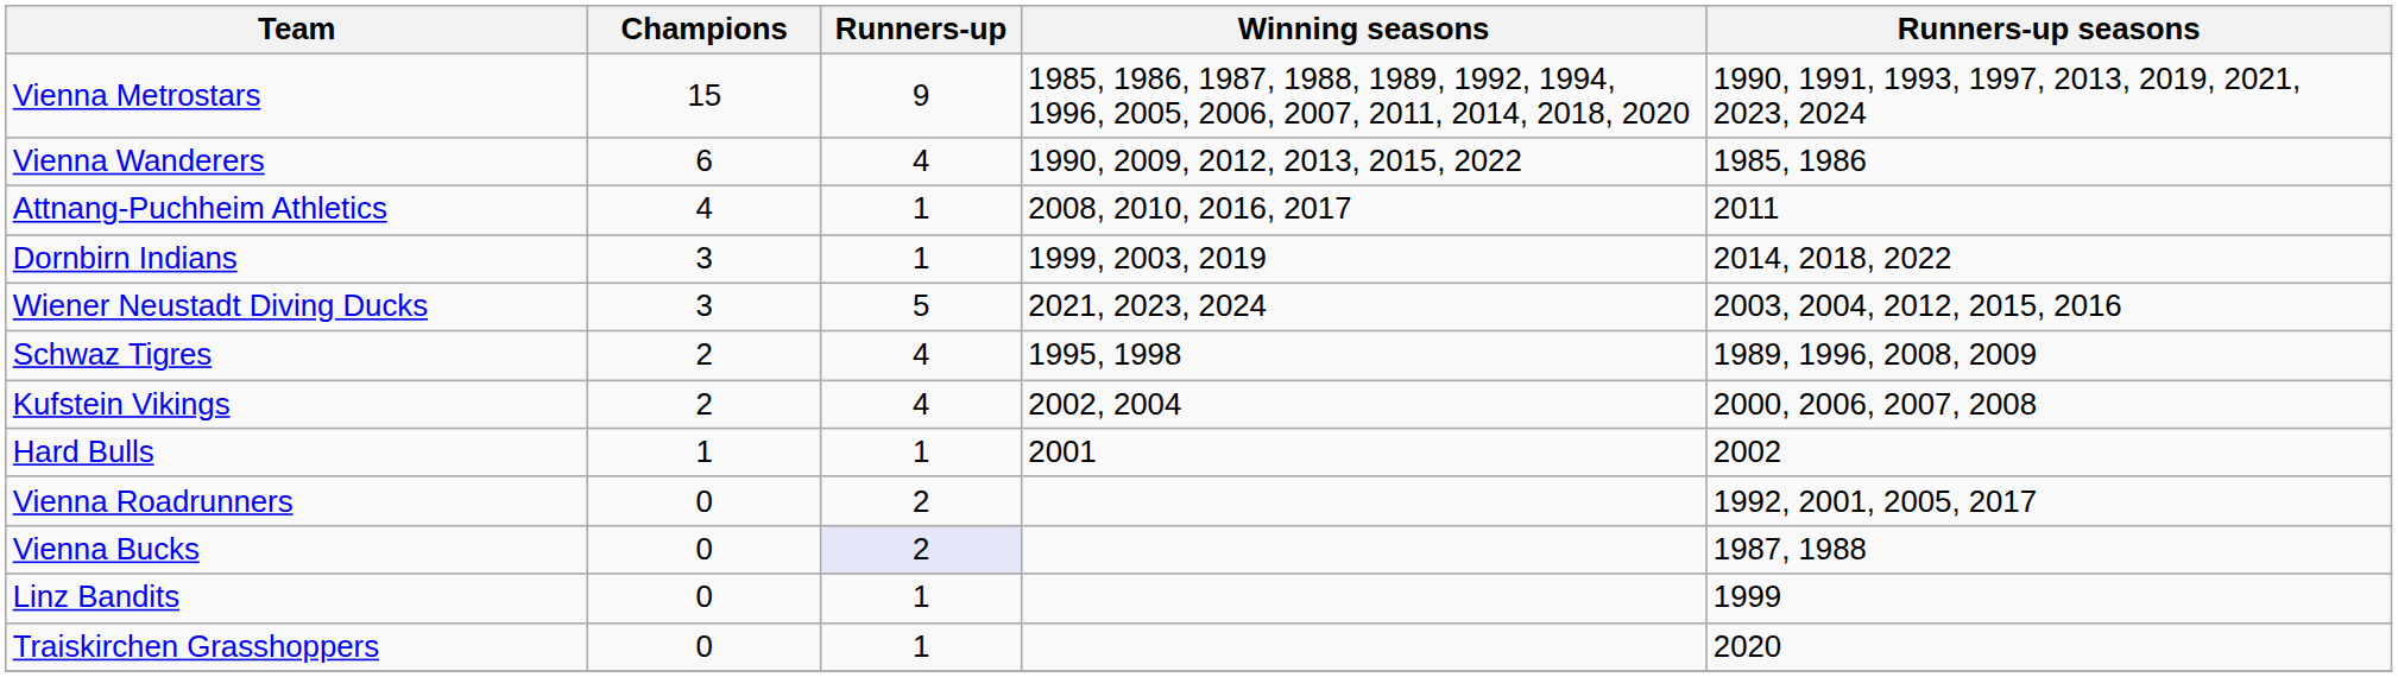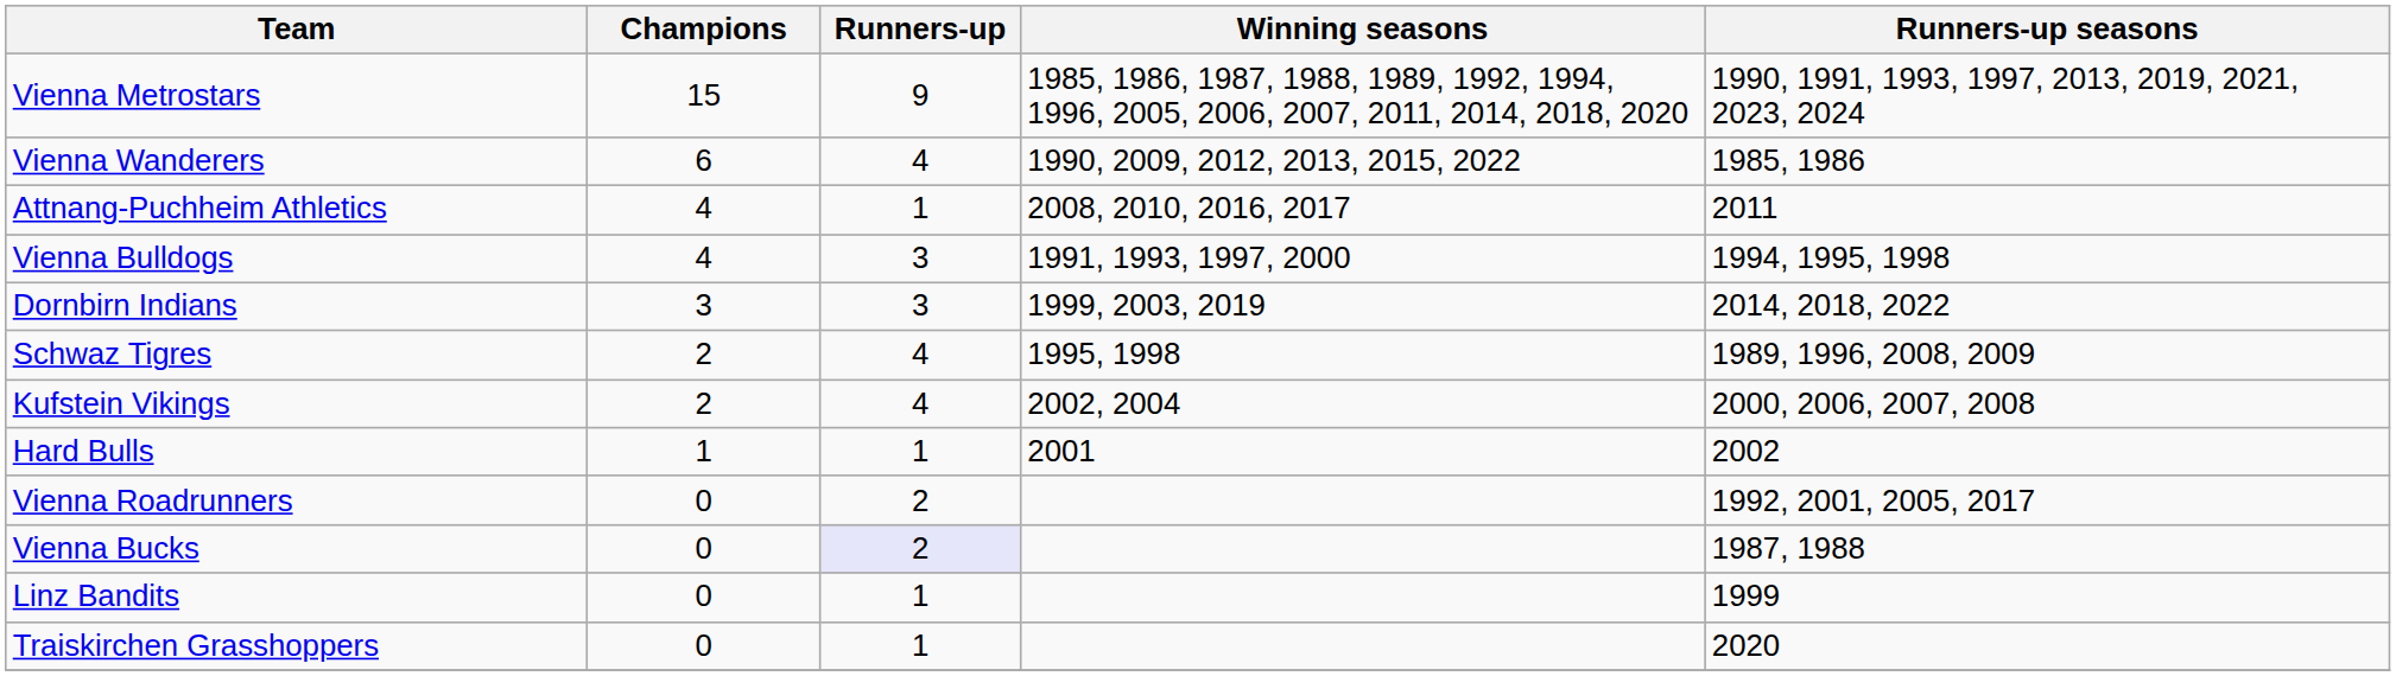+ row: Vienna Bulldogs | 4 | 3 | 1991, 1993, 1997, 2000 | 1994, 1995, 1998
Dornbirn Indians | Runners-up: 1 -> 3
- row: Wiener Neustadt Diving Ducks | 3 | 5 | 2021, 2023, 2024 | 2003, 2004, 2012, 2015, 2016
